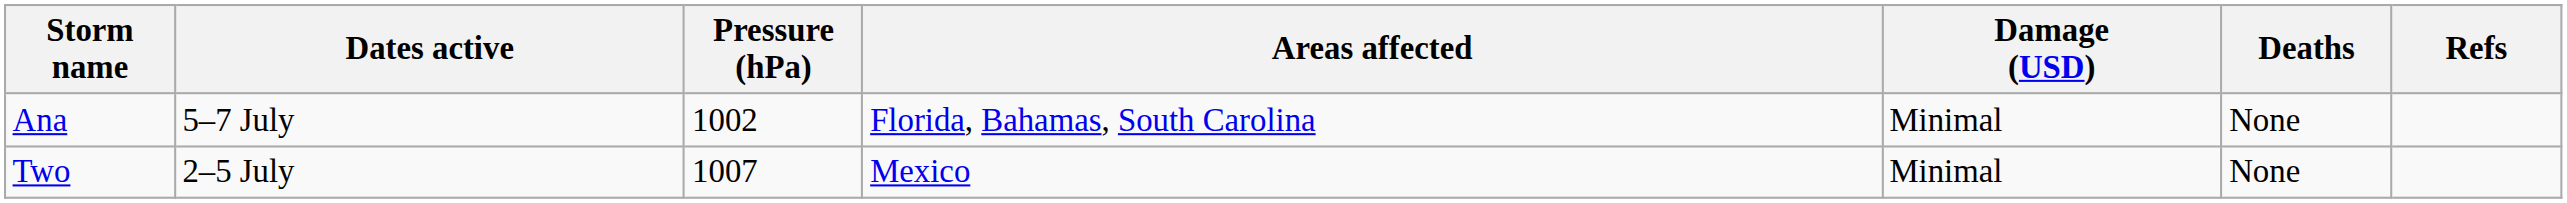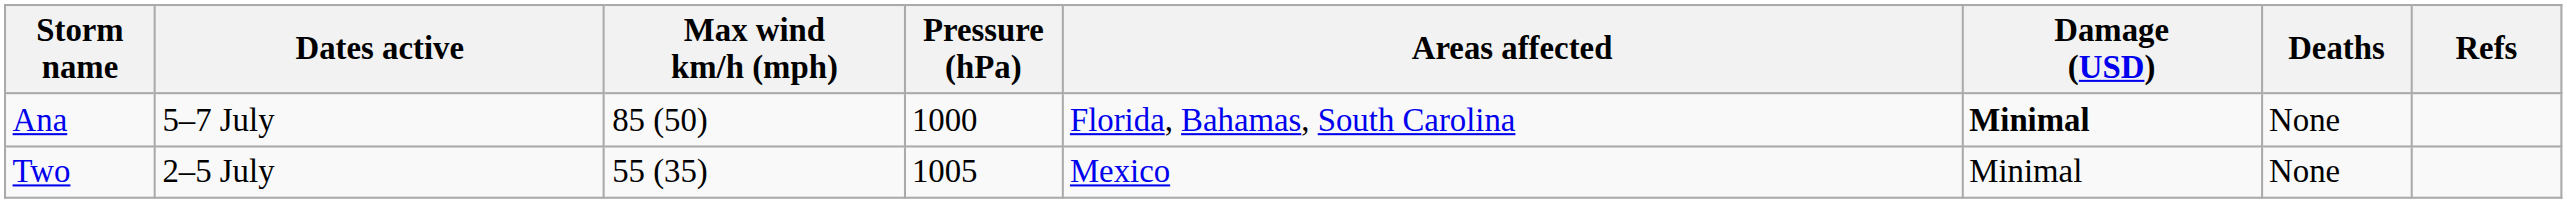+ column: Max wind km/h (mph) | 85 (50) | 55 (35)
Ana | Pressure (hPa): 1002 -> 1000
Ana | Damage (USD): normal -> bold
Two | Pressure (hPa): 1007 -> 1005
